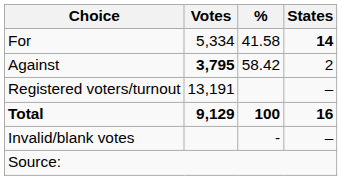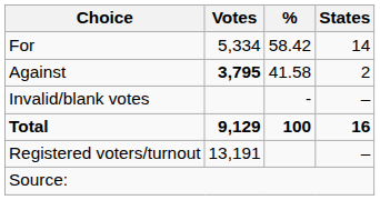For | %: 41.58 -> 58.42
For | States: bold -> normal
Against | %: 58.42 -> 41.58
rows swapped: Invalid/blank votes <-> Registered voters/turnout
